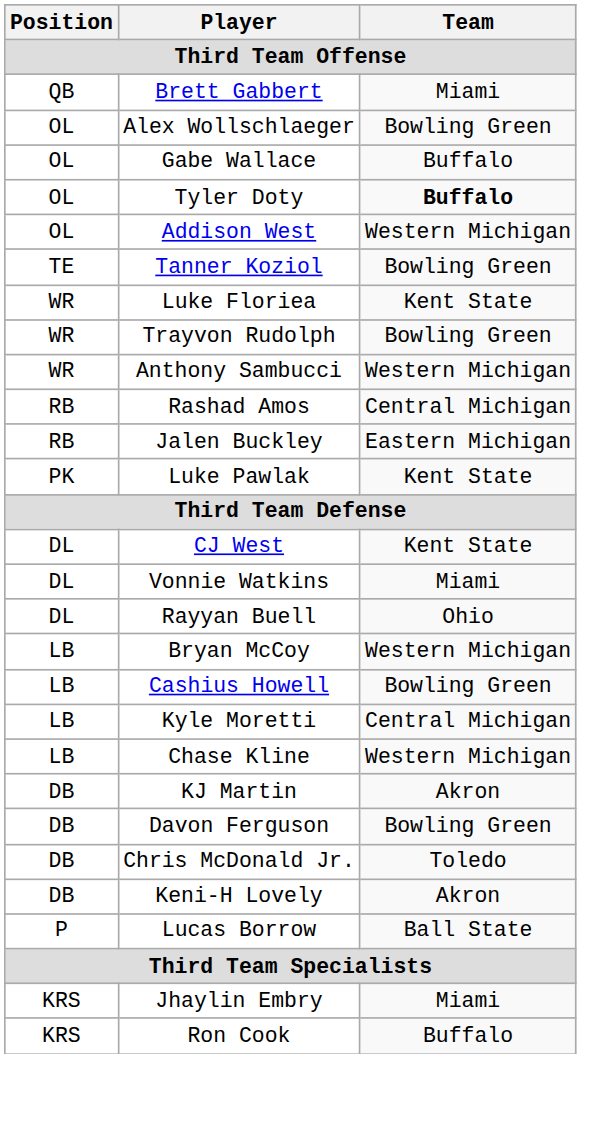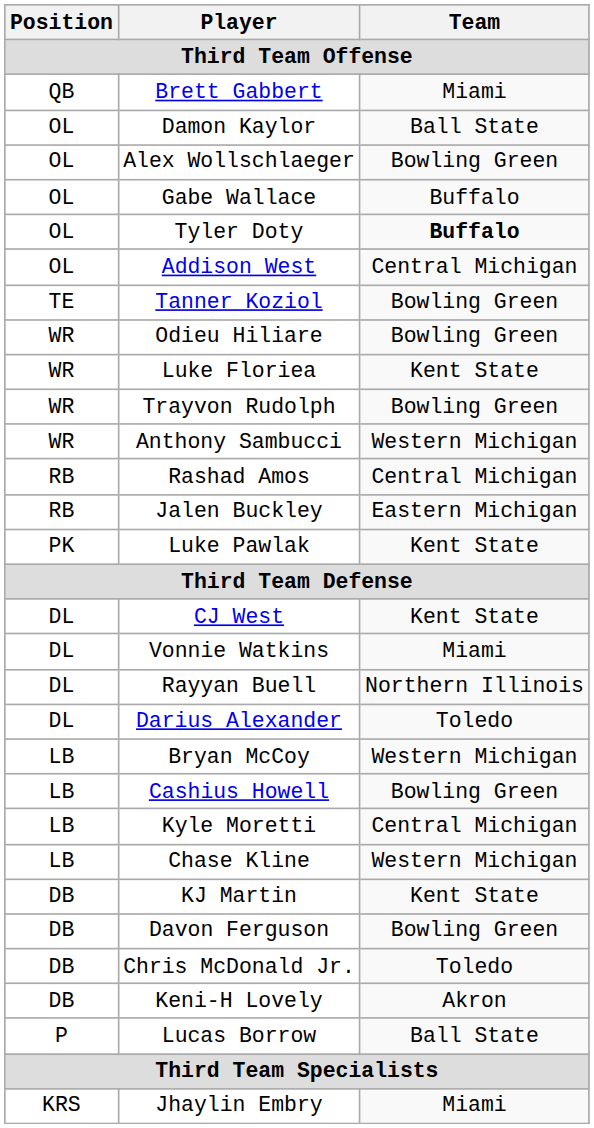+ row: OL | Damon Kaylor | Ball State
Addison West | Team: Western Michigan -> Central Michigan
+ row: WR | Odieu Hiliare | Bowling Green
Rayyan Buell | Team: Ohio -> Northern Illinois
+ row: DL | Darius Alexander | Toledo
KJ Martin | Team: Akron -> Kent State
- row: KRS | Ron Cook | Buffalo
